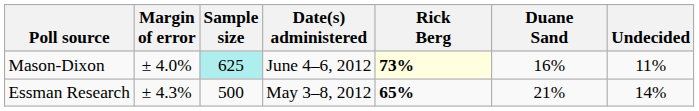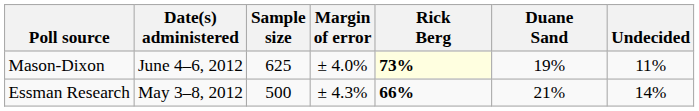columns swapped: Date(s) administered <-> Margin of error
Mason-Dixon | Sample size: paleturquoise background -> no background
Mason-Dixon | Duane Sand: 16% -> 19%
Essman Research | Rick Berg: 65% -> 66%
